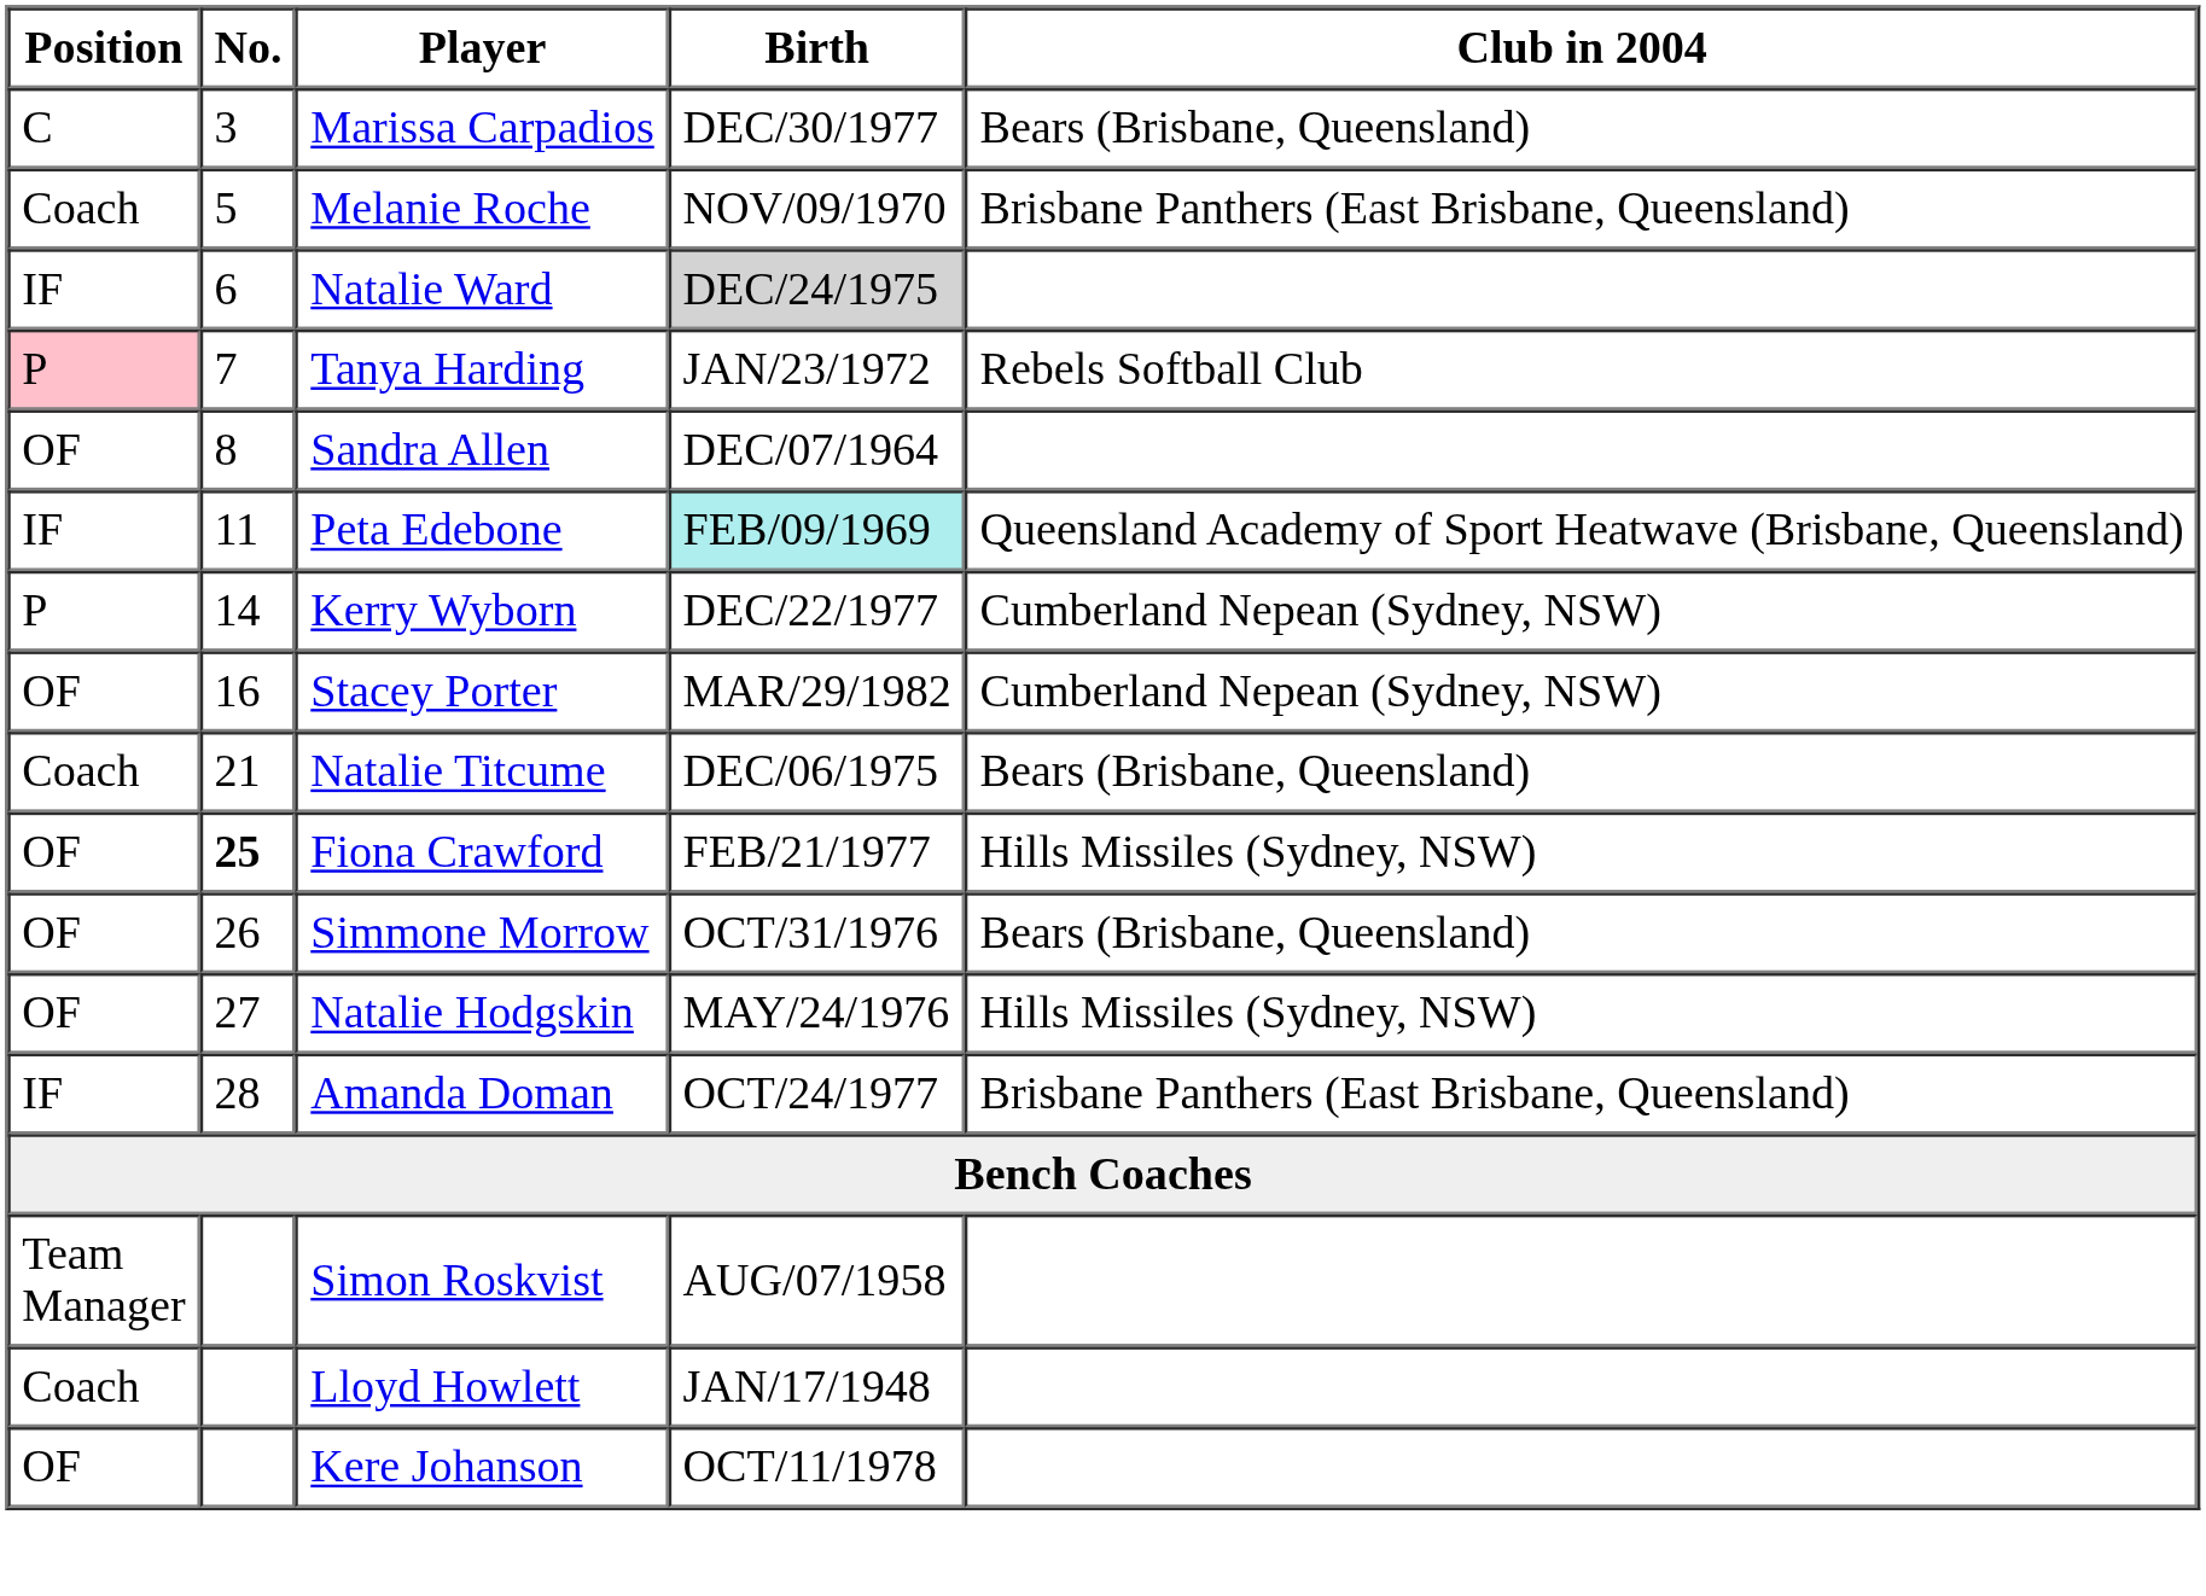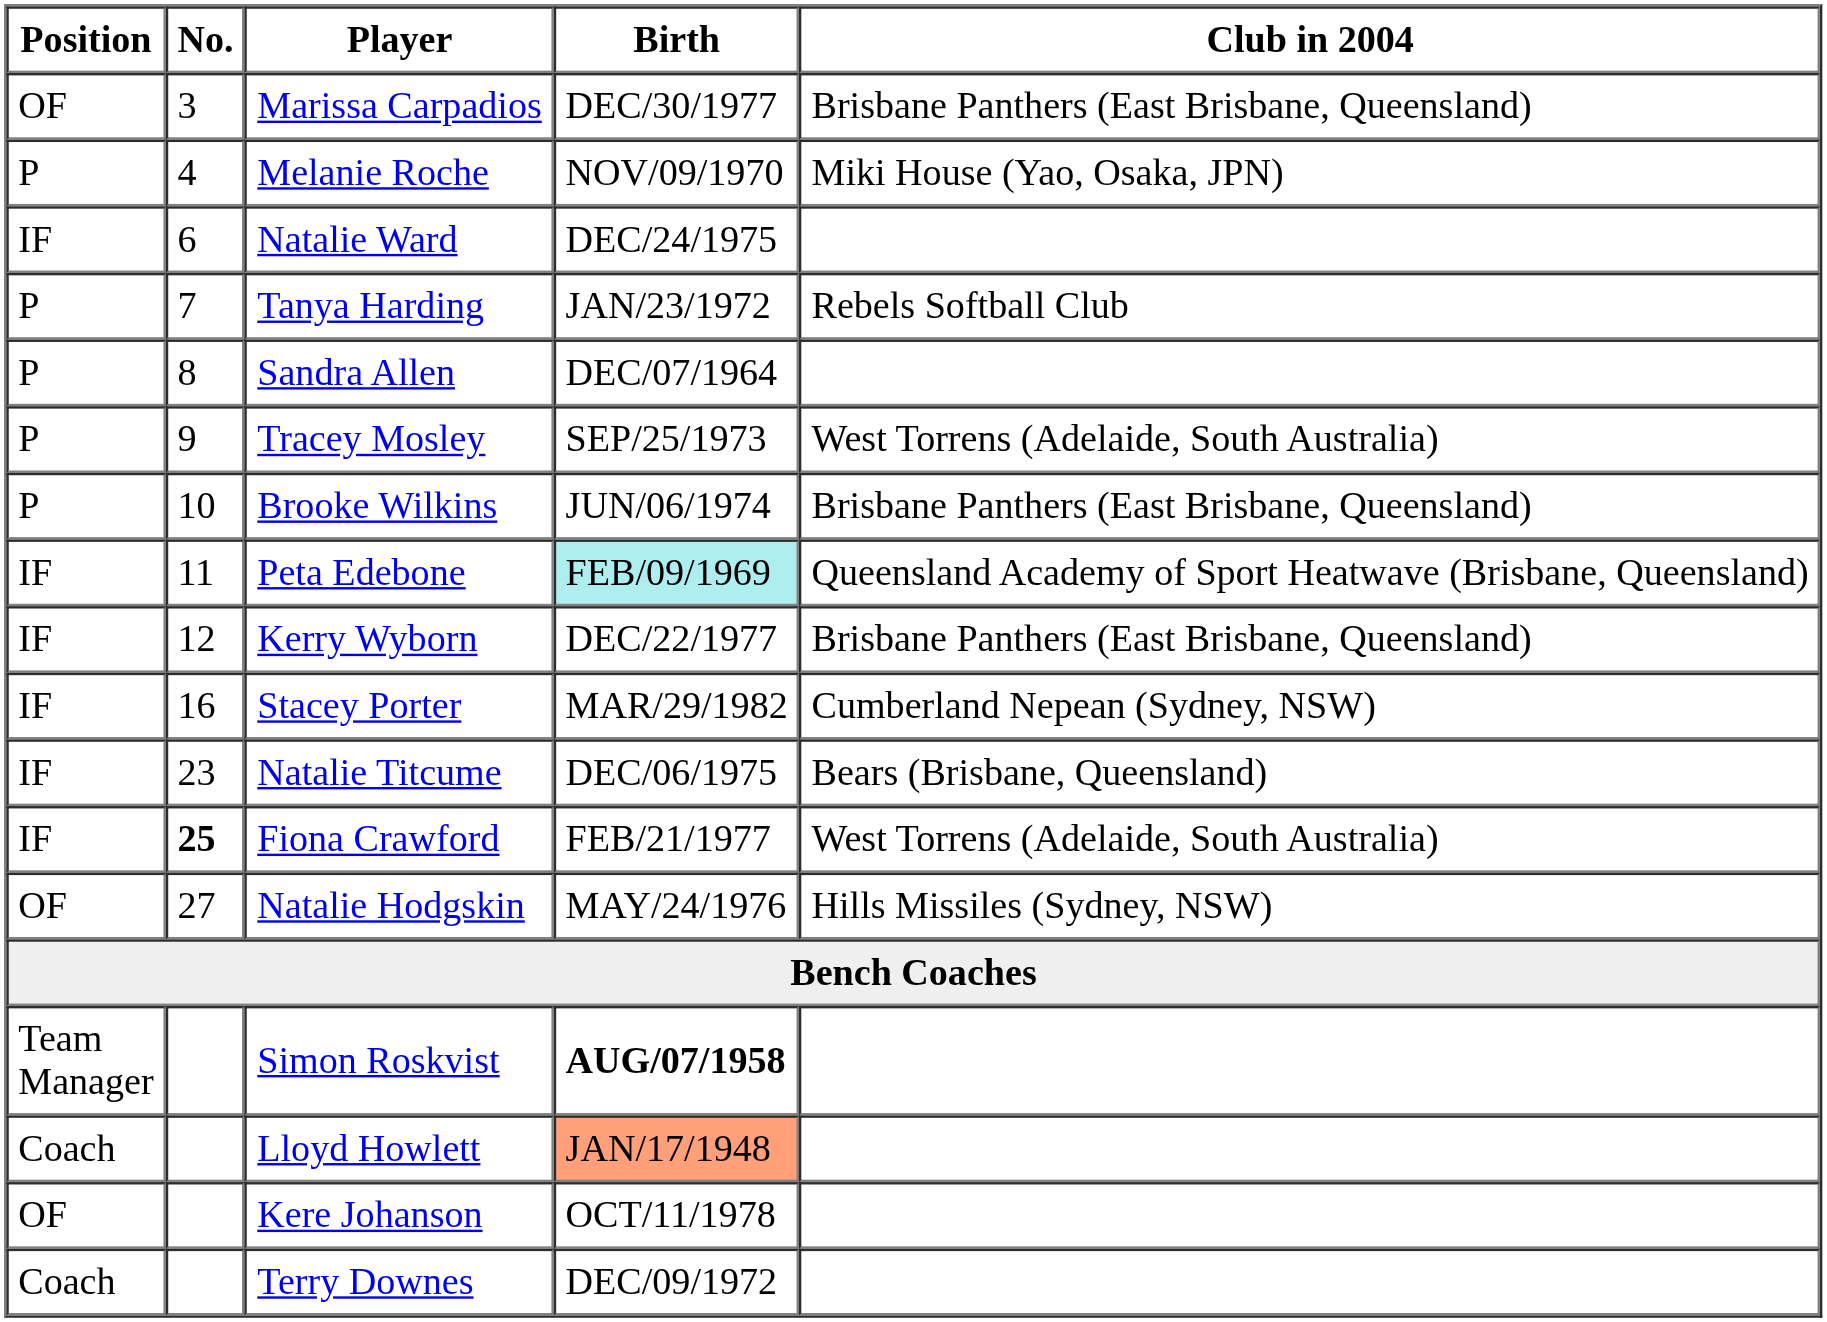Marissa Carpadios | Position: C -> OF
Marissa Carpadios | Club in 2004: Bears (Brisbane, Queensland) -> Brisbane Panthers (East Brisbane, Queensland)
Melanie Roche | Position: Coach -> P
Melanie Roche | No.: 5 -> 4
Melanie Roche | Club in 2004: Brisbane Panthers (East Brisbane, Queensland) -> Miki House (Yao, Osaka, JPN)
Natalie Ward | Birth: lightgrey background -> no background
Tanya Harding | Position: pink background -> no background
Sandra Allen | Position: OF -> P
+ row: P | 9 | Tracey Mosley | SEP/25/1973 | West Torrens (Adelaide, South Australia)
+ row: P | 10 | Brooke Wilkins | JUN/06/1974 | Brisbane Panthers (East Brisbane, Queensland)
Kerry Wyborn | Position: P -> IF
Kerry Wyborn | No.: 14 -> 12
Kerry Wyborn | Club in 2004: Cumberland Nepean (Sydney, NSW) -> Brisbane Panthers (East Brisbane, Queensland)
Stacey Porter | Position: OF -> IF
Natalie Titcume | Position: Coach -> IF
Natalie Titcume | No.: 21 -> 23
Fiona Crawford | Position: OF -> IF
Fiona Crawford | Club in 2004: Hills Missiles (Sydney, NSW) -> West Torrens (Adelaide, South Australia)
- row: OF | 26 | Simmone Morrow | OCT/31/1976 | Bears (Brisbane, Queensland)
- row: IF | 28 | Amanda Doman | OCT/24/1977 | Brisbane Panthers (East Brisbane, Queensland)
Simon Roskvist | Birth: normal -> bold
Lloyd Howlett | Birth: no background -> lightsalmon background
+ row: Coach | Terry Downes | DEC/09/1972
